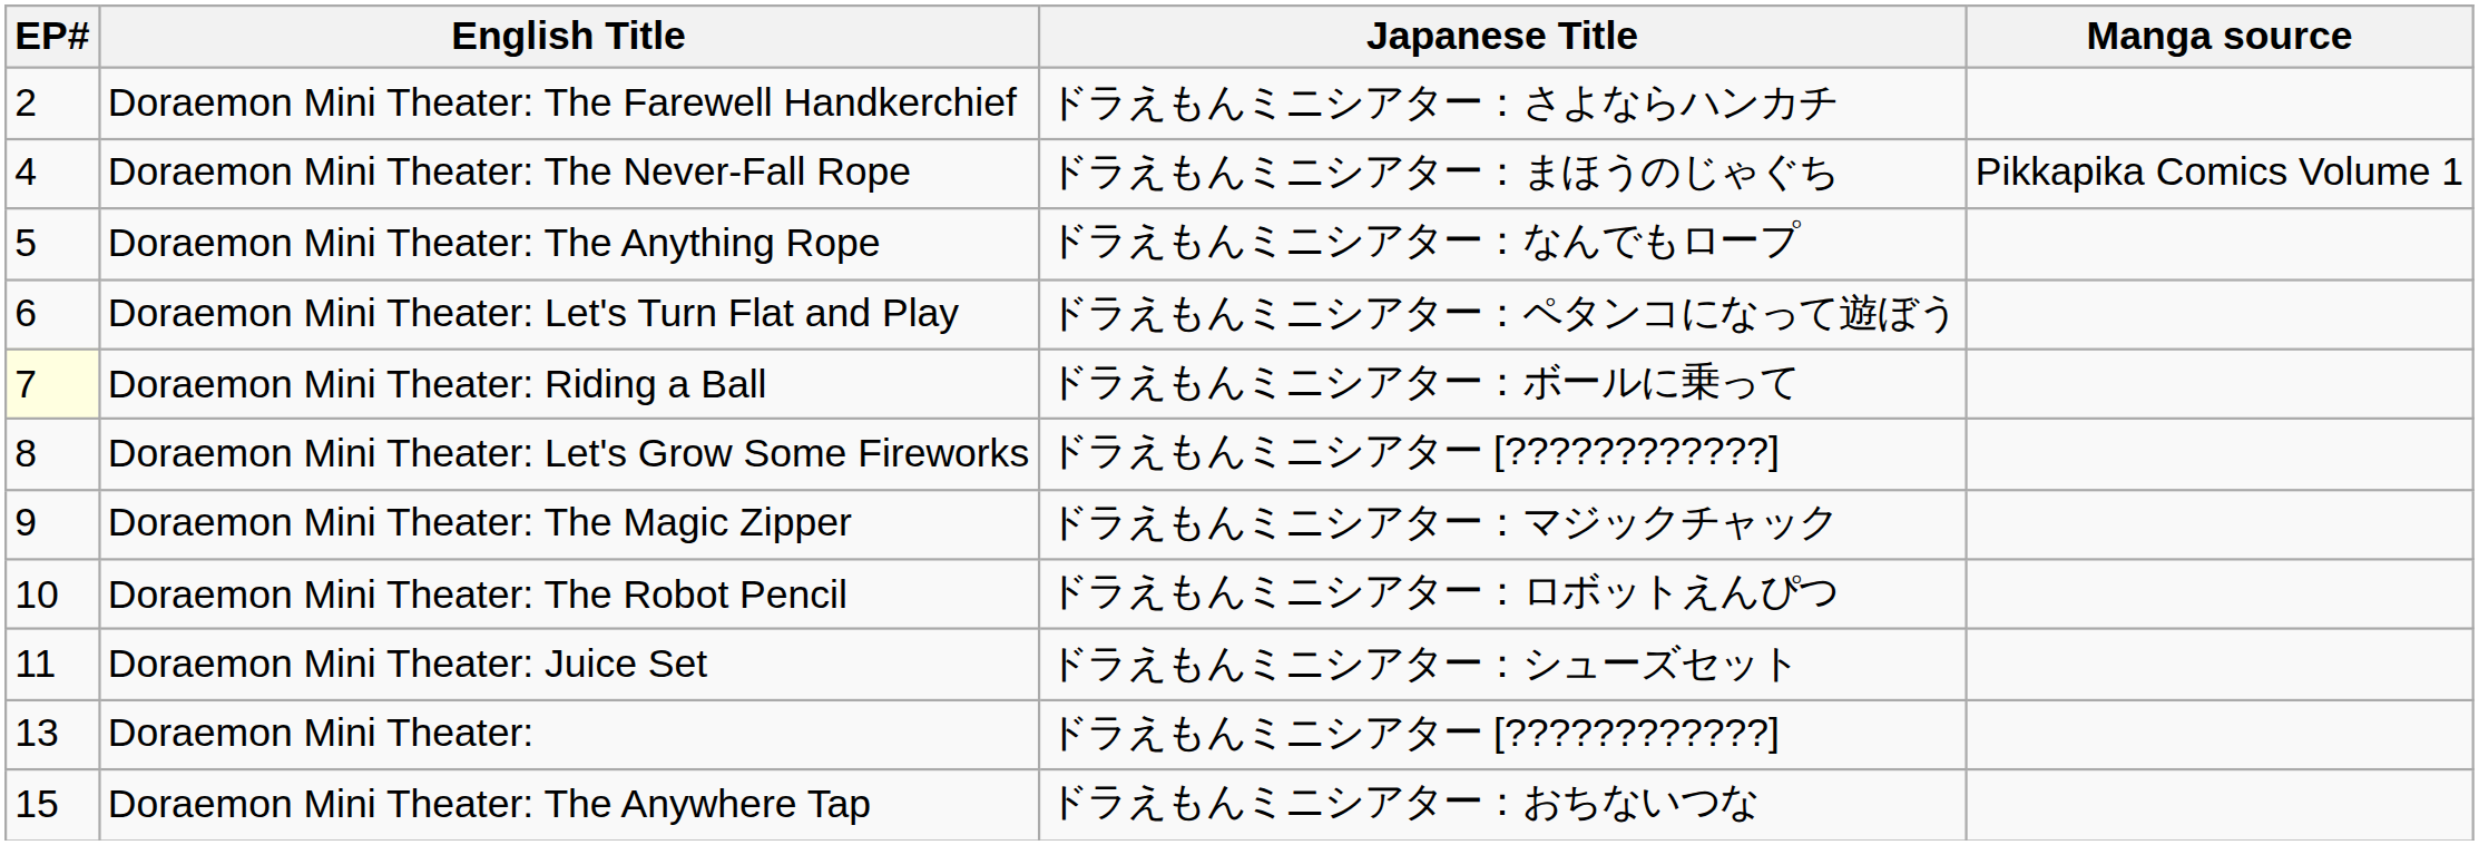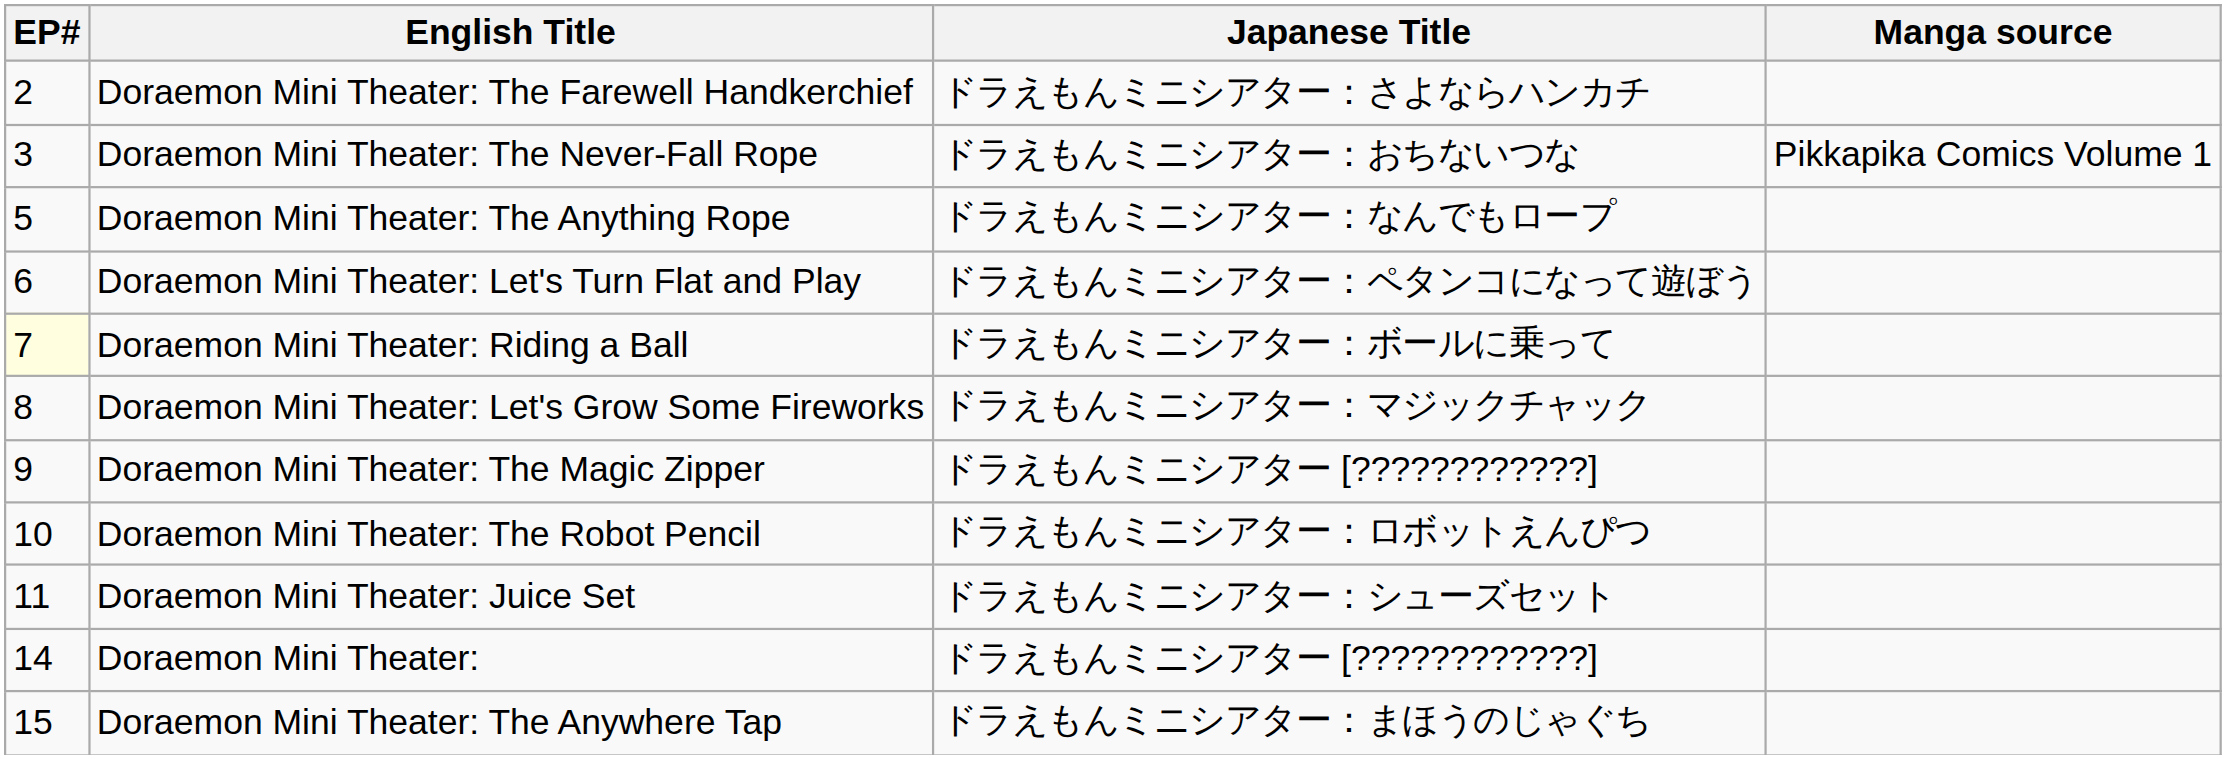Doraemon Mini Theater: The Never-Fall Rope | EP#: 4 -> 3
Doraemon Mini Theater: The Never-Fall Rope | Japanese Title: ドラえもんミニシアター：まほうのじゃぐち -> ドラえもんミニシアター：おちないつな
Doraemon Mini Theater: Let's Grow Some Fireworks | Japanese Title: ドラえもんミニシアター [????????????] -> ドラえもんミニシアター：マジックチャック
Doraemon Mini Theater: The Magic Zipper | Japanese Title: ドラえもんミニシアター：マジックチャック -> ドラえもんミニシアター [????????????]
Doraemon Mini Theater: | EP#: 13 -> 14
Doraemon Mini Theater: The Anywhere Tap | Japanese Title: ドラえもんミニシアター：おちないつな -> ドラえもんミニシアター：まほうのじゃぐち
